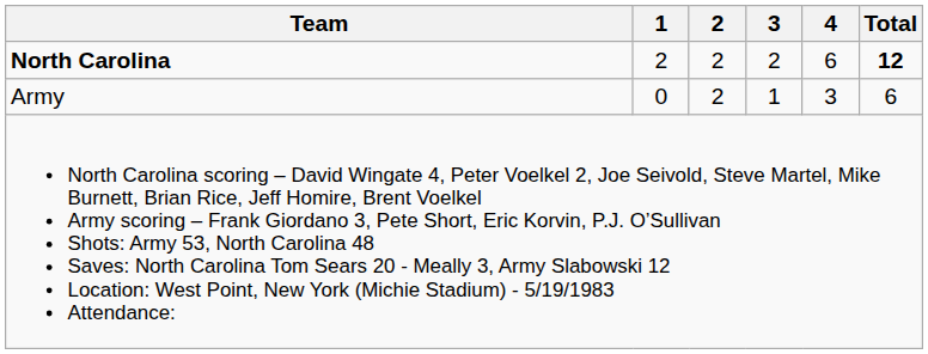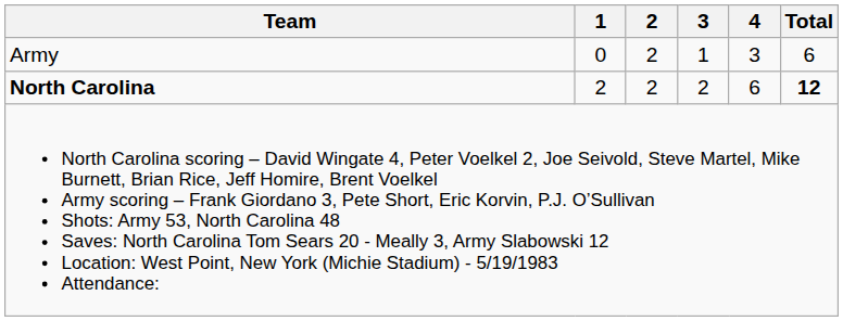rows swapped: North Carolina <-> Army
